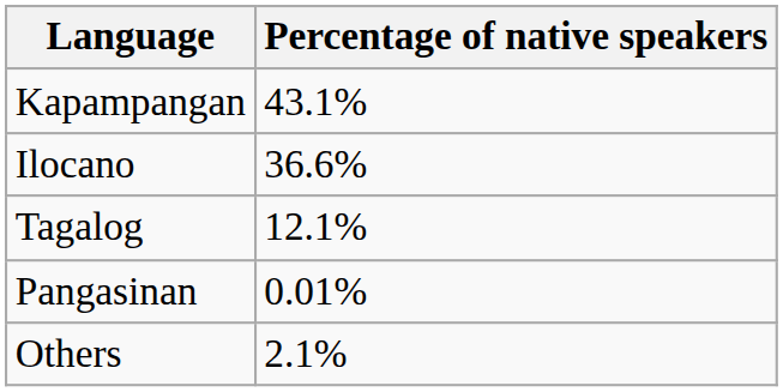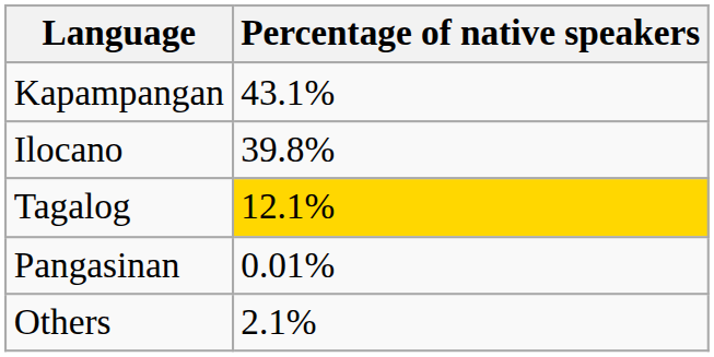Ilocano | Percentage of native speakers: 36.6% -> 39.8%
Tagalog | Percentage of native speakers: no background -> gold background
